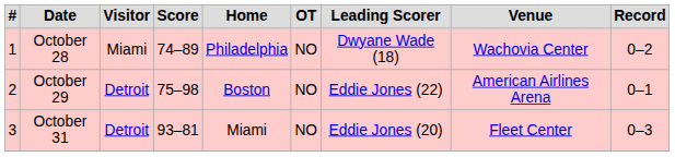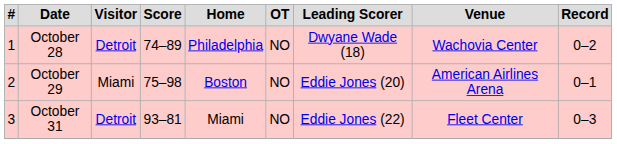October 28 | Visitor: Miami -> Detroit
October 29 | Visitor: Detroit -> Miami
October 29 | Leading Scorer: Eddie Jones (22) -> Eddie Jones (20)
October 31 | Leading Scorer: Eddie Jones (20) -> Eddie Jones (22)
